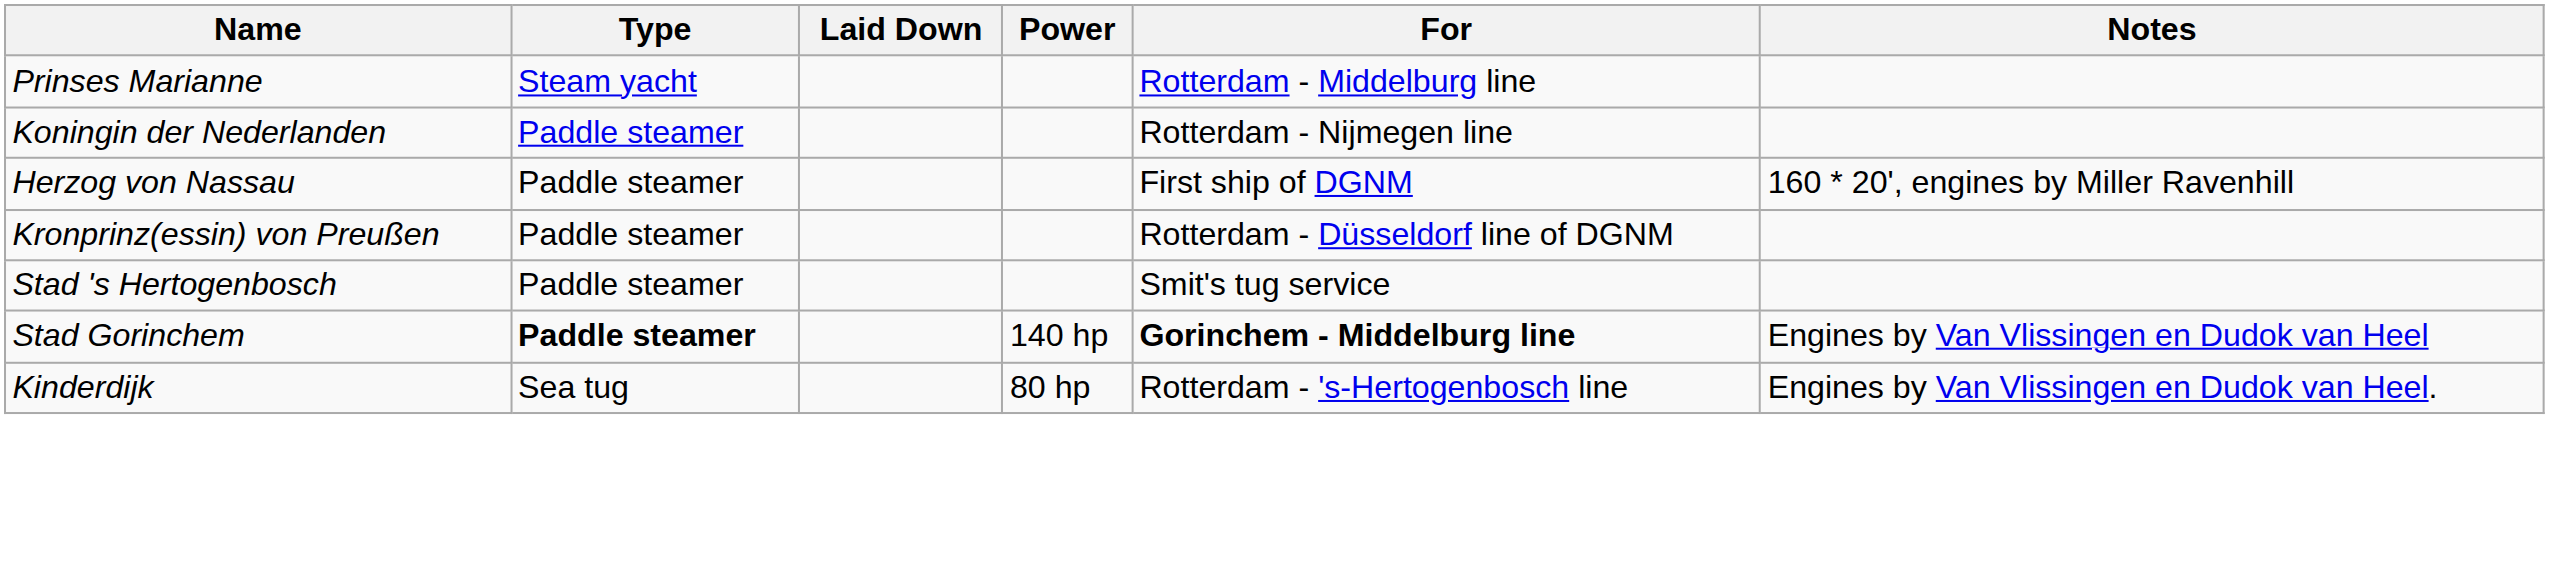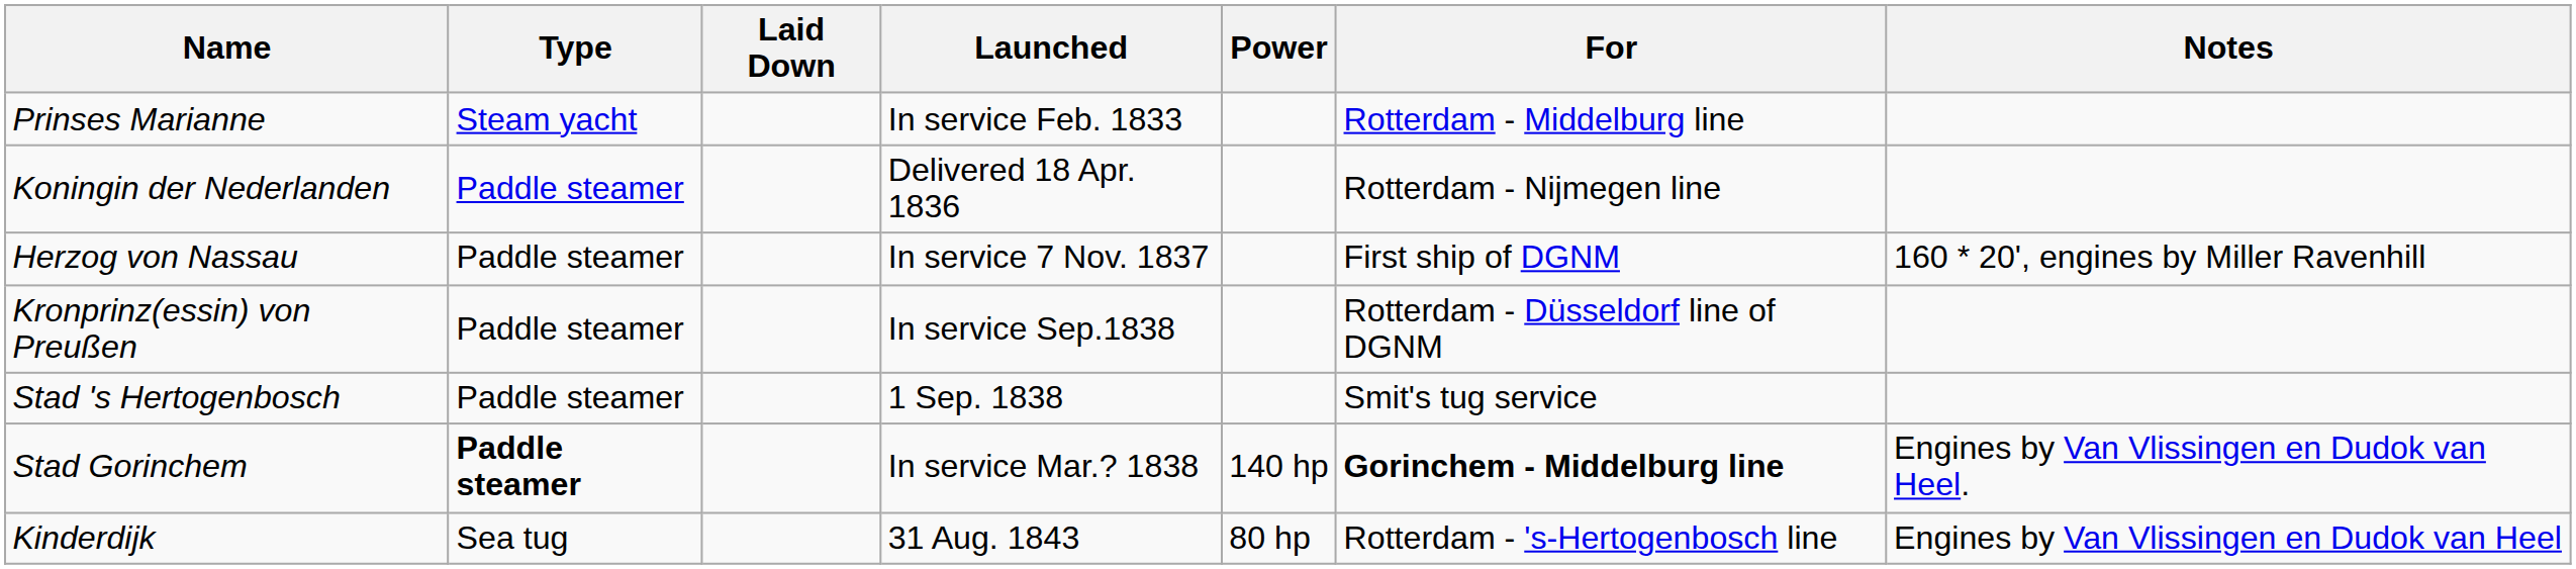+ column: Launched | In service Feb. 1833 | Delivered 18 Apr. 1836 | In service 7 Nov. 1837 | In service Sep.1838 | 1 Sep. 1838 | In service Mar.? 1838 | 31 Aug. 1843
Stad Gorinchem | Notes: Engines by Van Vlissingen en Dudok van Heel -> Engines by Van Vlissingen en Dudok van Heel.
Kinderdijk | Notes: Engines by Van Vlissingen en Dudok van Heel. -> Engines by Van Vlissingen en Dudok van Heel
